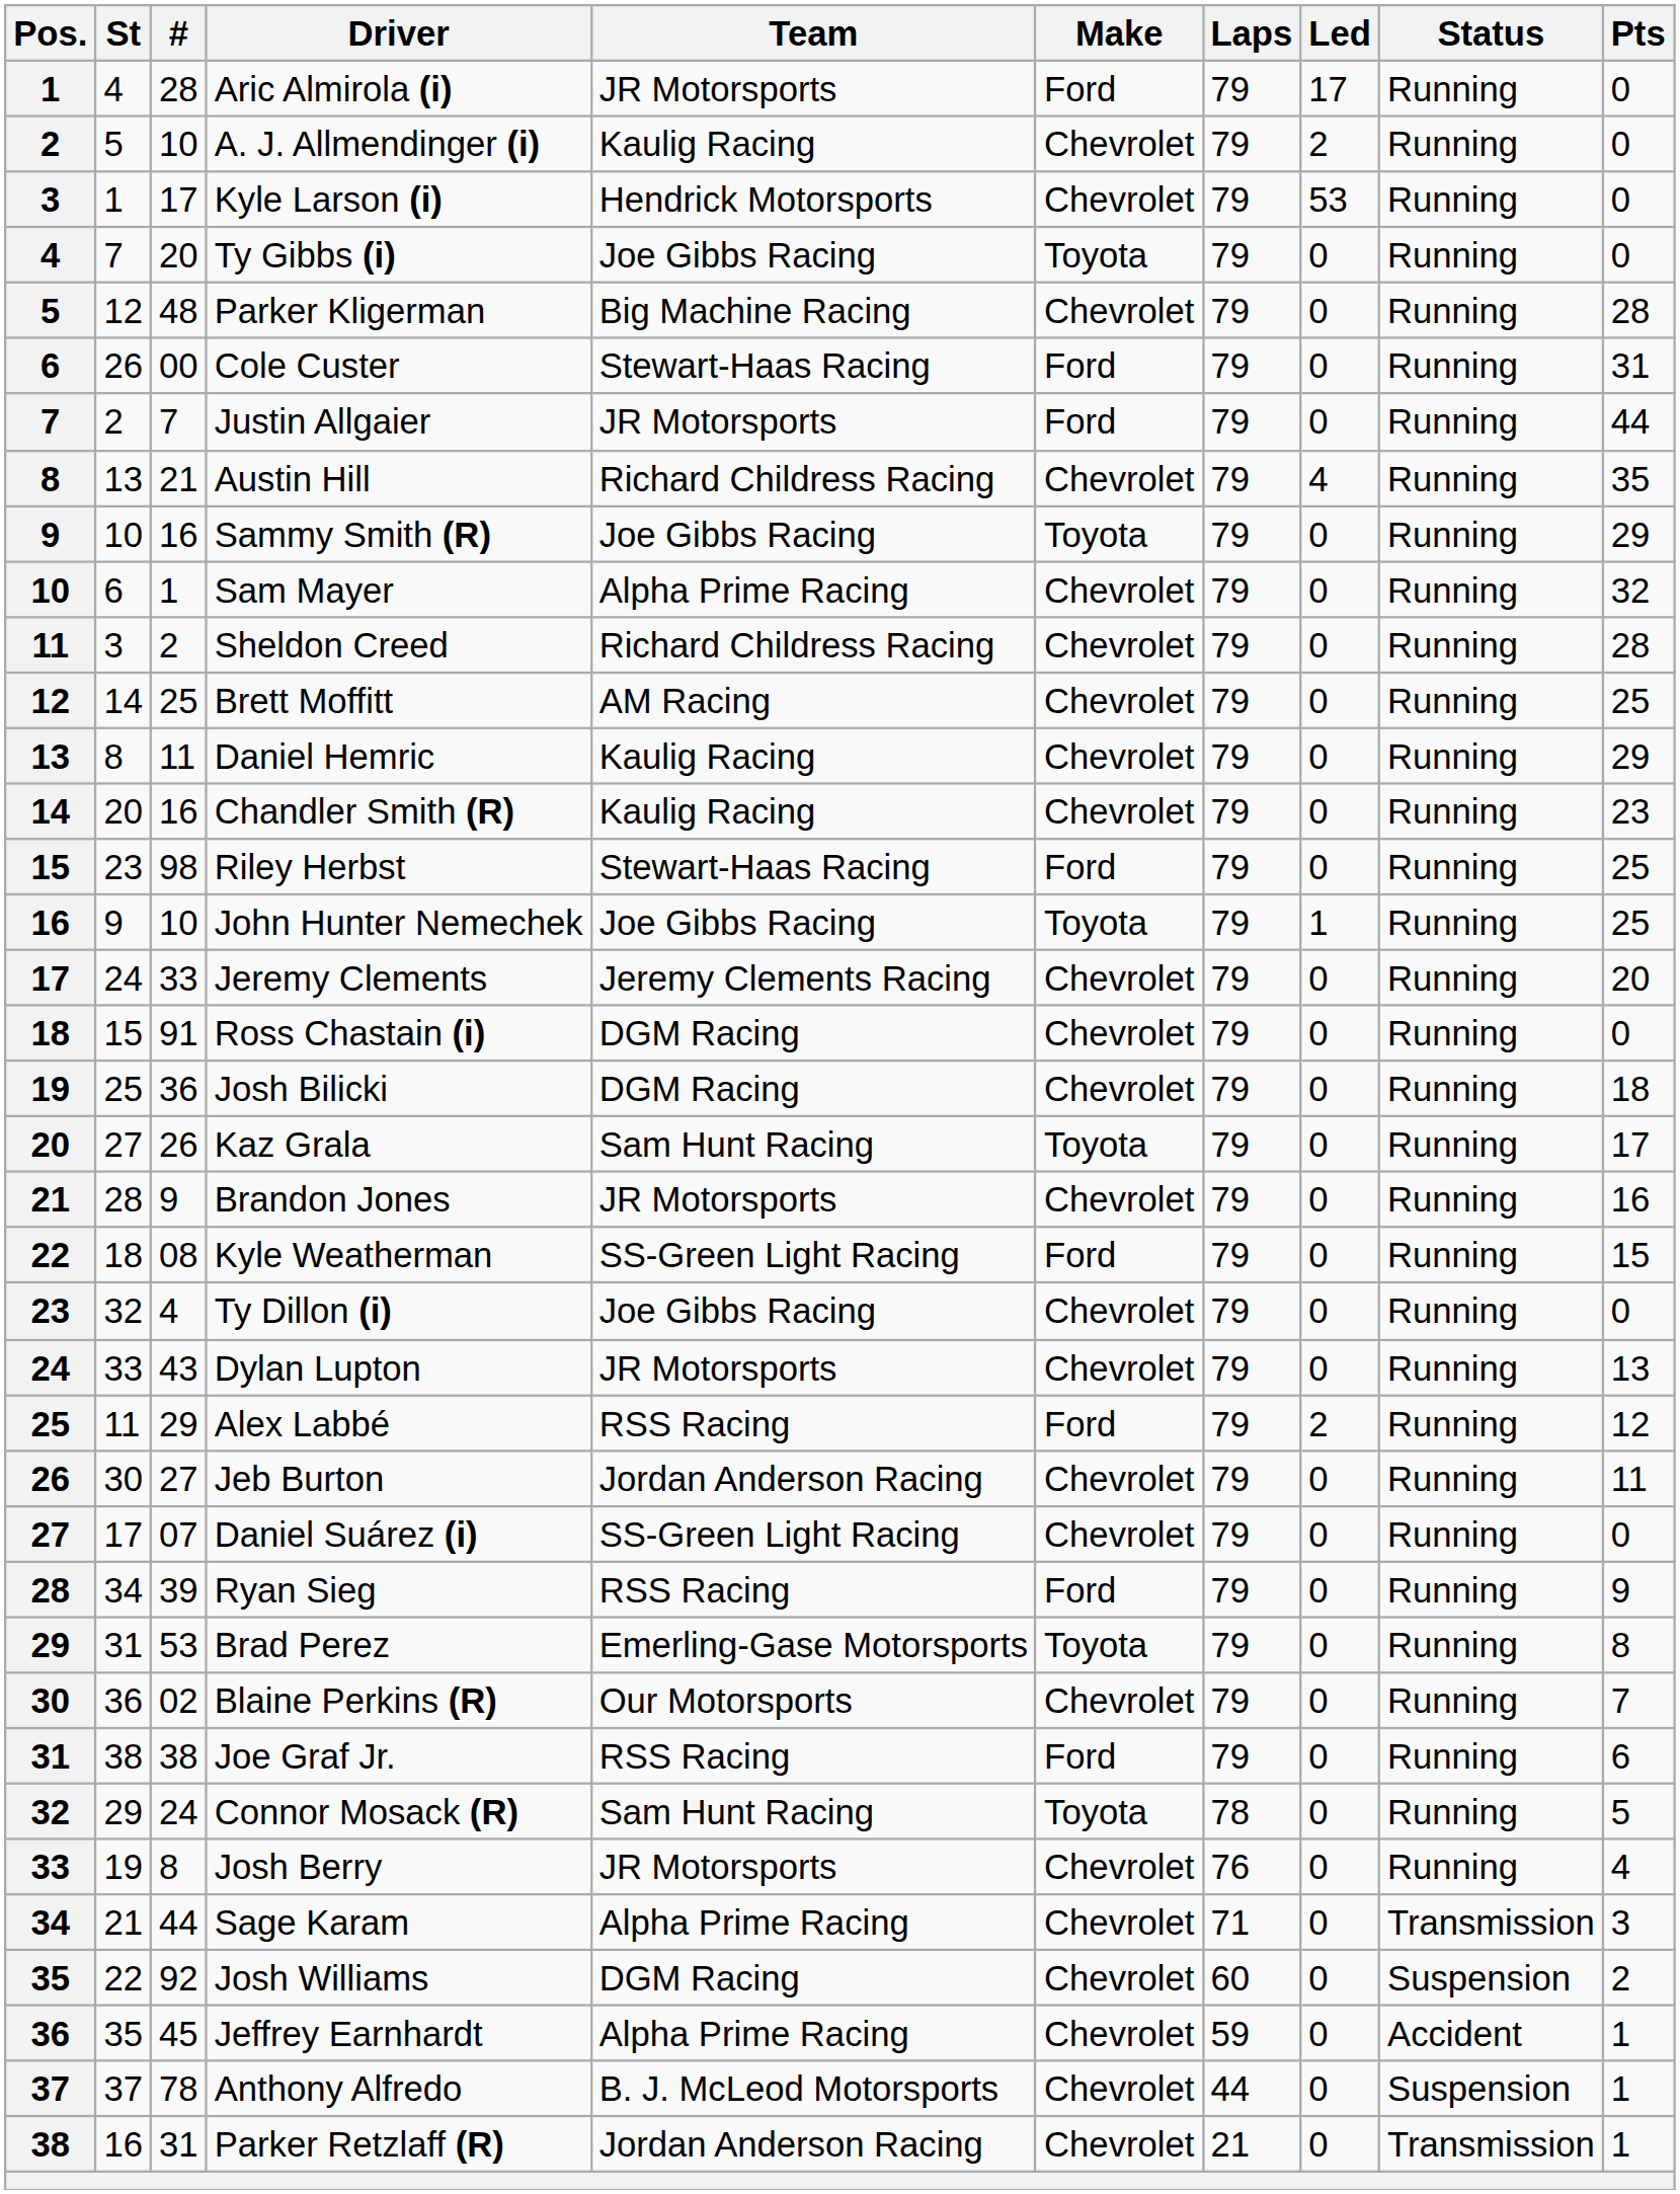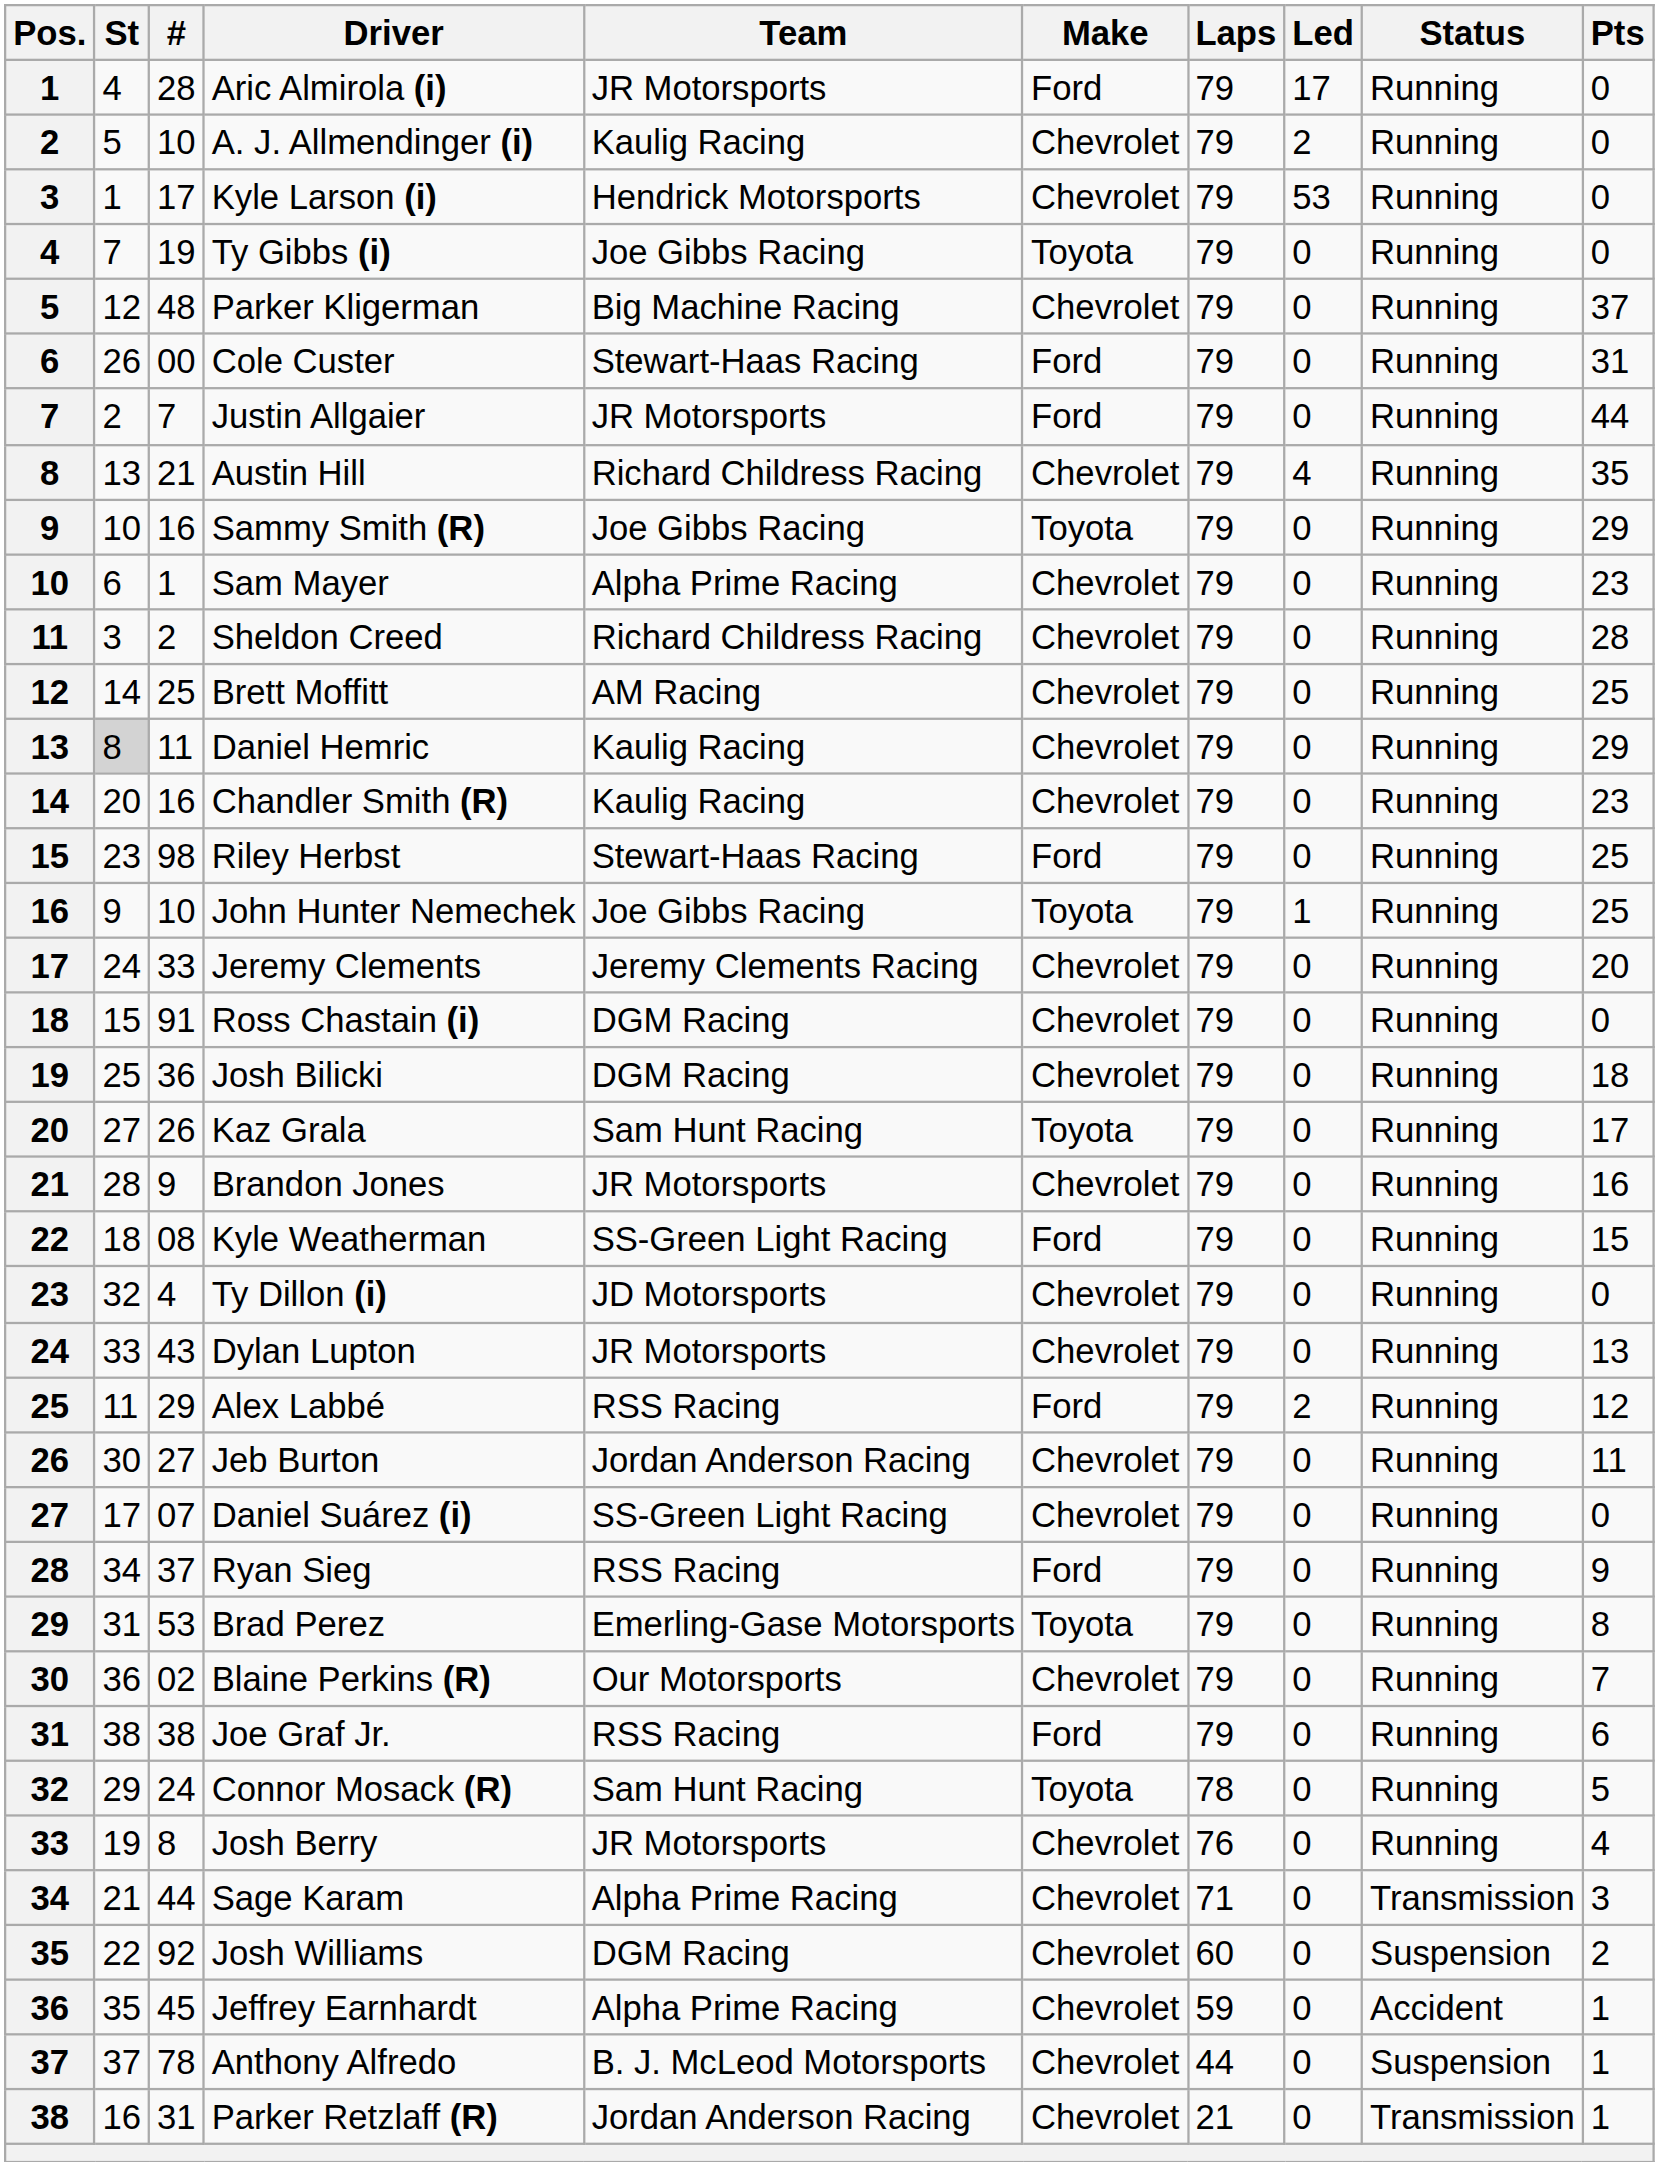Ty Gibbs (i) | #: 20 -> 19
Parker Kligerman | Pts: 28 -> 37
Sam Mayer | Pts: 32 -> 23
Daniel Hemric | St: no background -> lightgrey background
Ty Dillon (i) | Team: Joe Gibbs Racing -> JD Motorsports
Ryan Sieg | #: 39 -> 37
